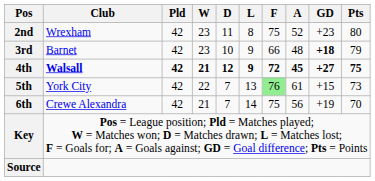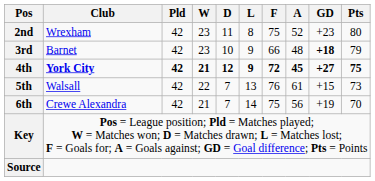4th | Club: Walsall -> York City
5th | Club: York City -> Walsall
5th | F: lightgreen background -> no background
